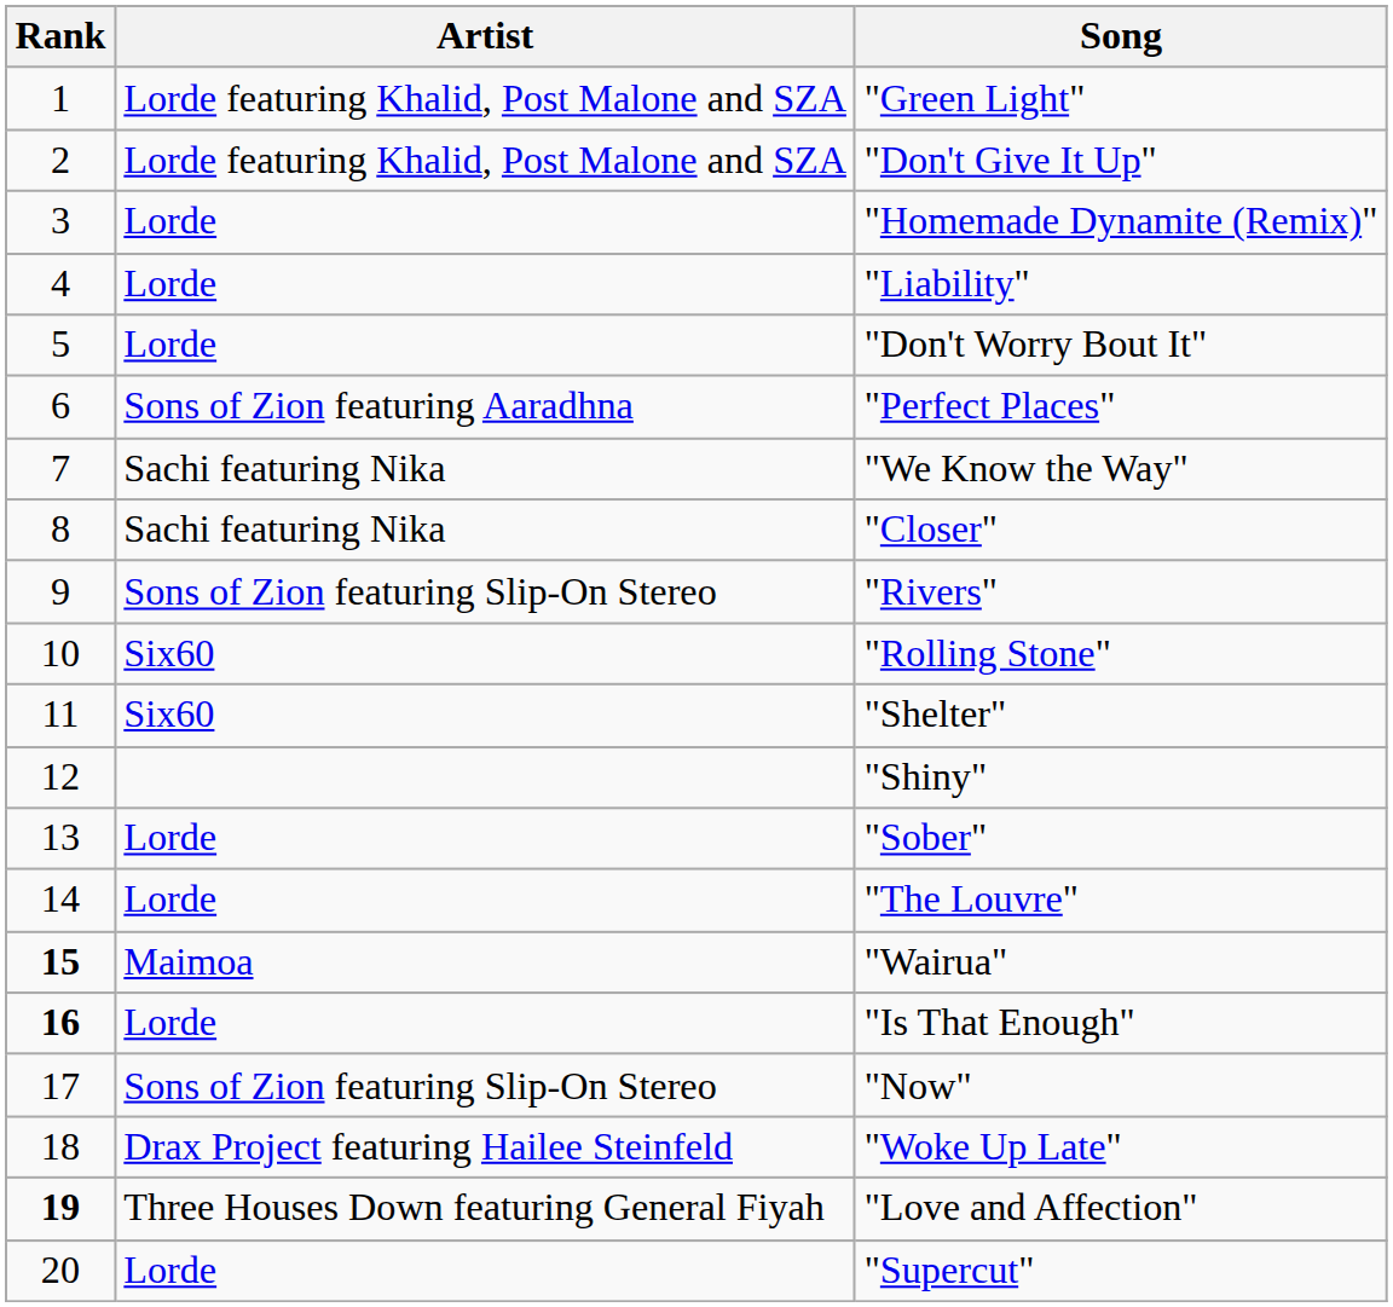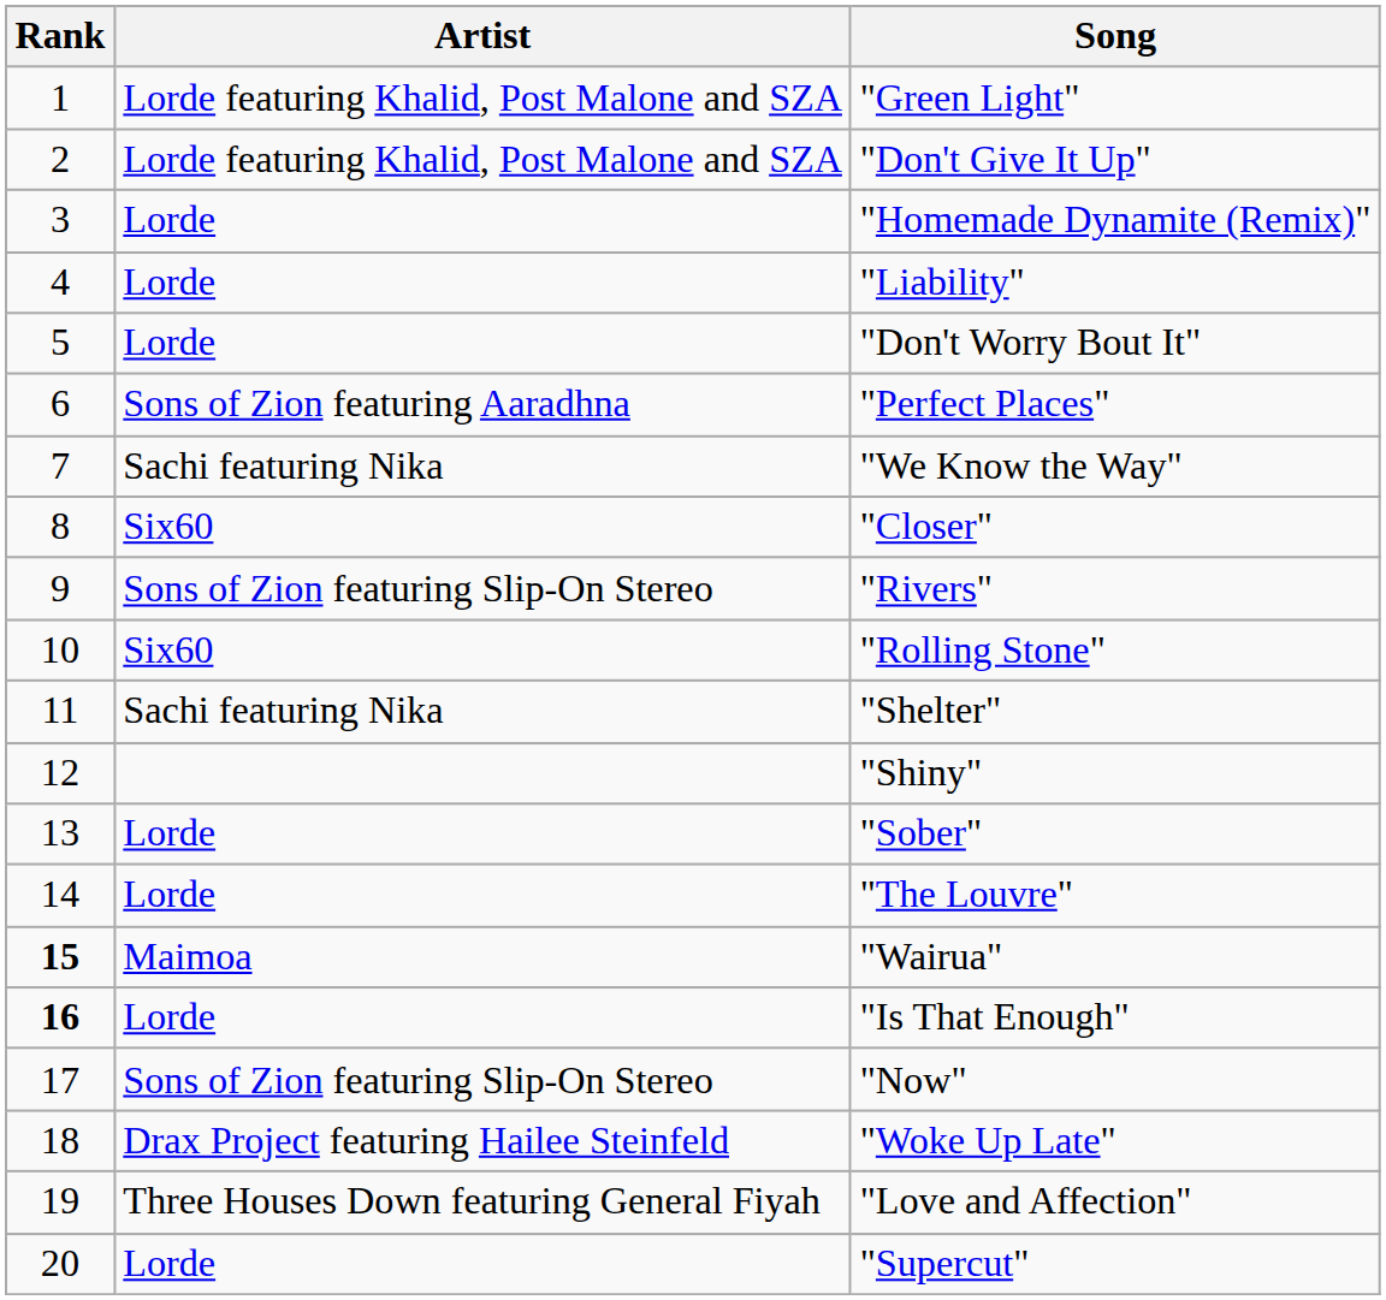"Closer" | Artist: Sachi featuring Nika -> Six60
"Shelter" | Artist: Six60 -> Sachi featuring Nika
"Love and Affection" | Rank: bold -> normal
